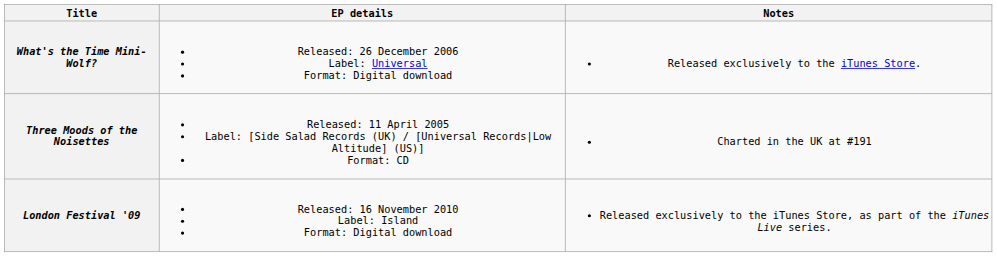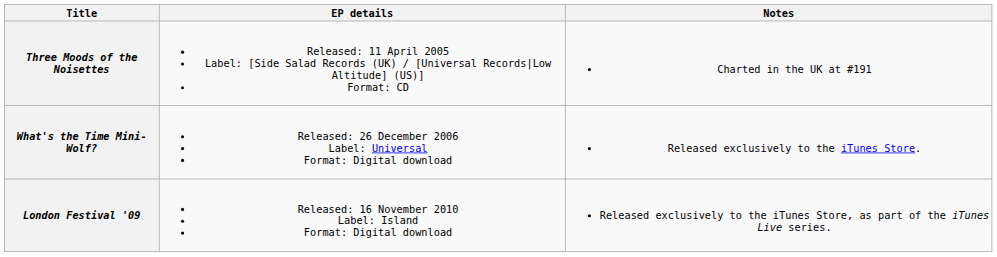rows swapped: Three Moods of the Noisettes <-> What's the Time Mini-Wolf?
